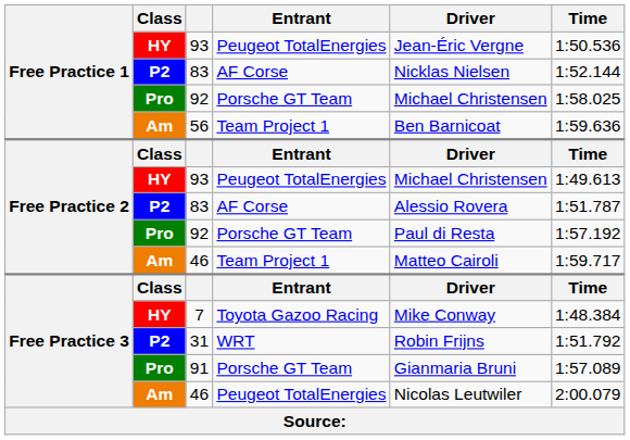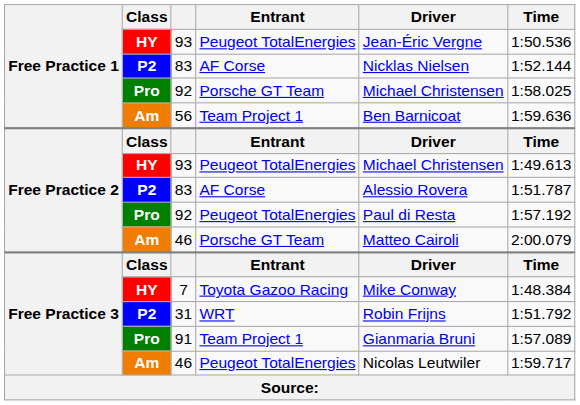Free Practice 2 / 92 | Entrant: Porsche GT Team -> Peugeot TotalEnergies
Free Practice 2 / 46 | Entrant: Team Project 1 -> Porsche GT Team
Free Practice 2 / 46 | Time: 1:59.717 -> 2:00.079
91 | Entrant: Porsche GT Team -> Team Project 1
Free Practice 3 / 46 | Time: 2:00.079 -> 1:59.717
